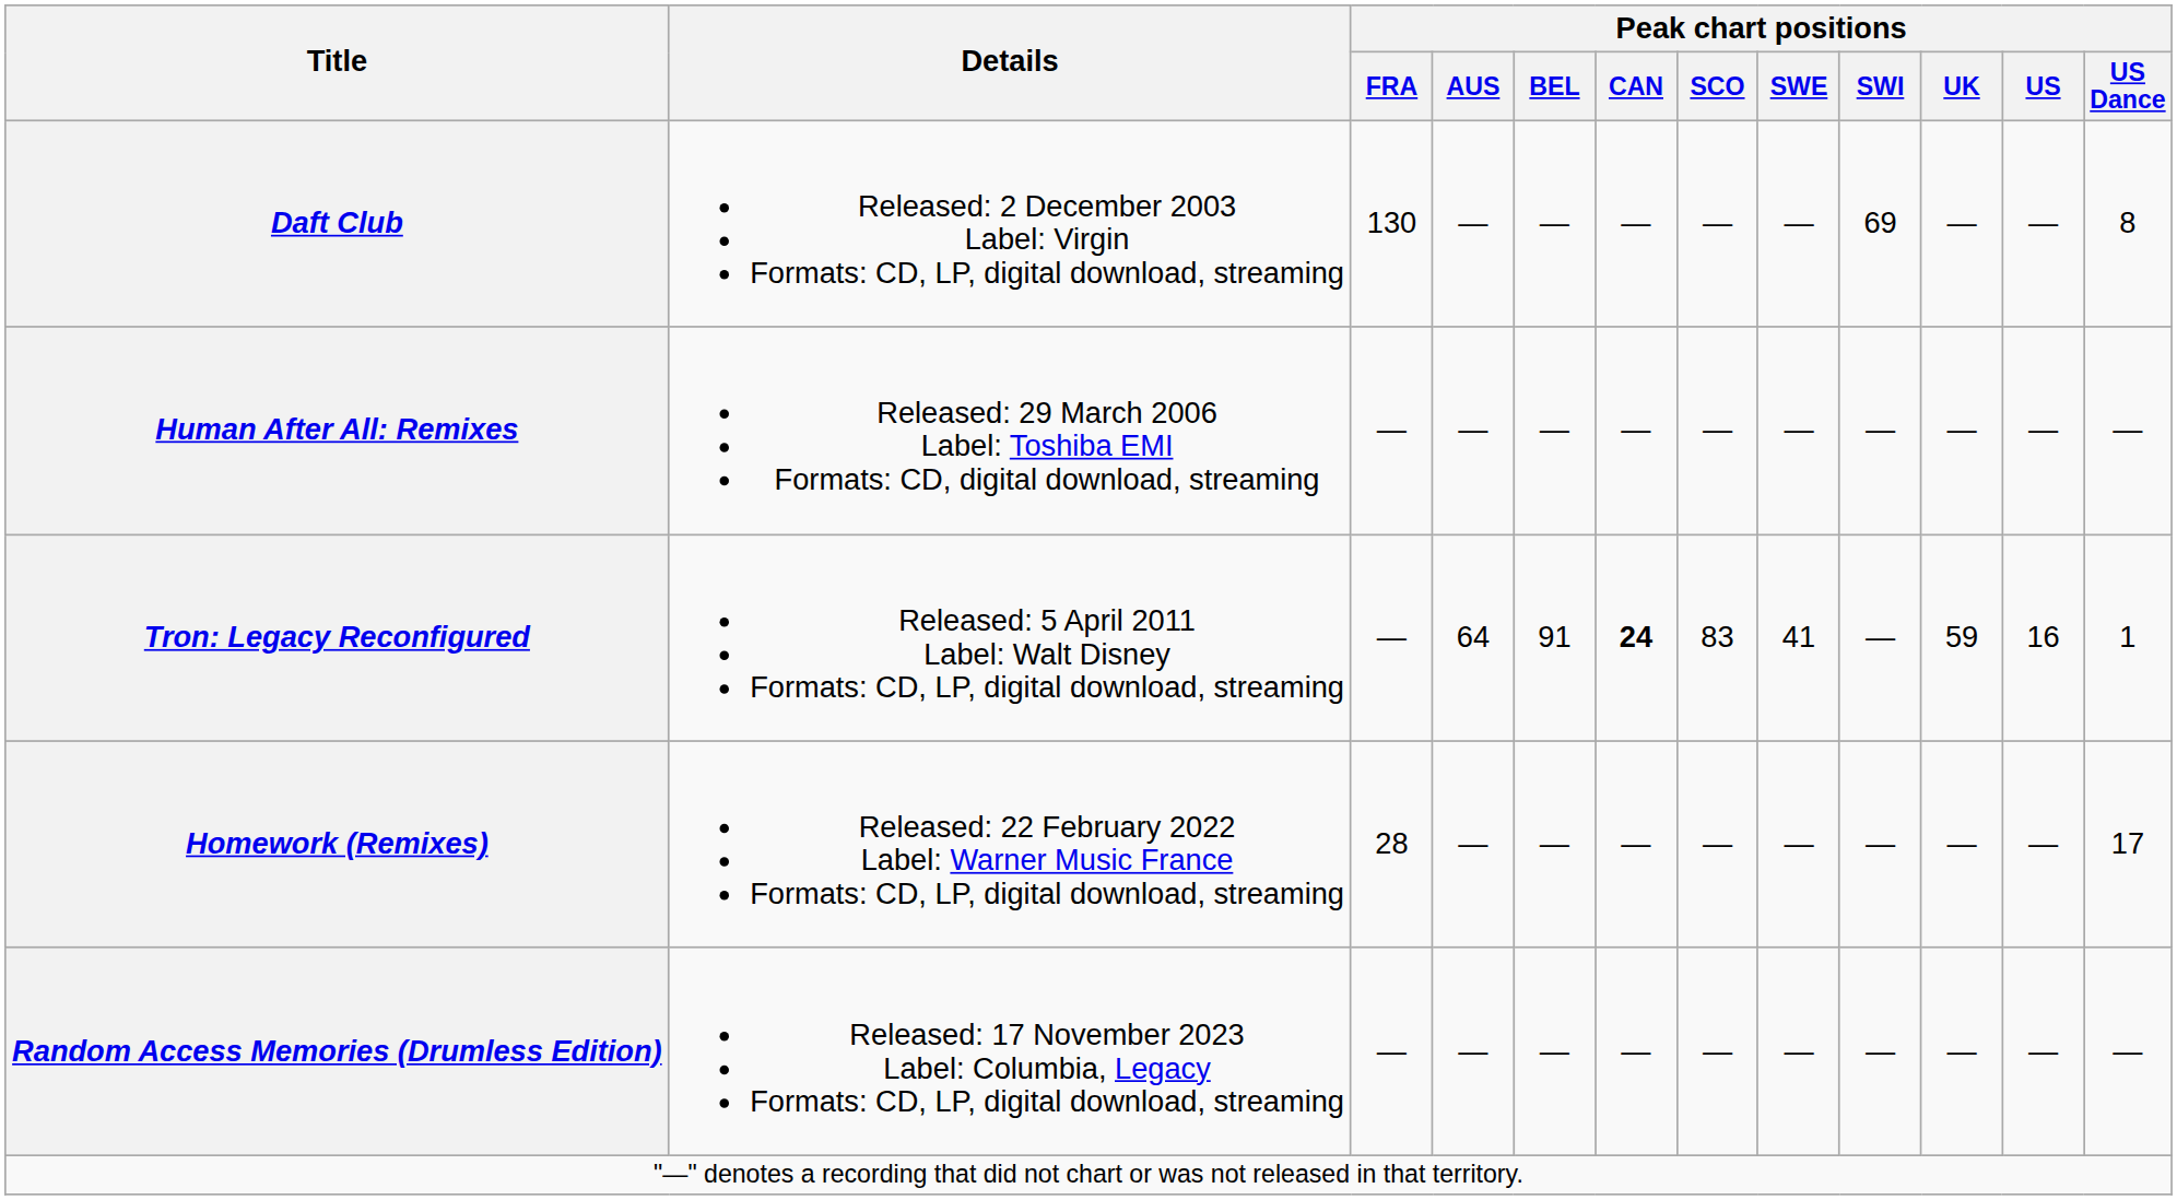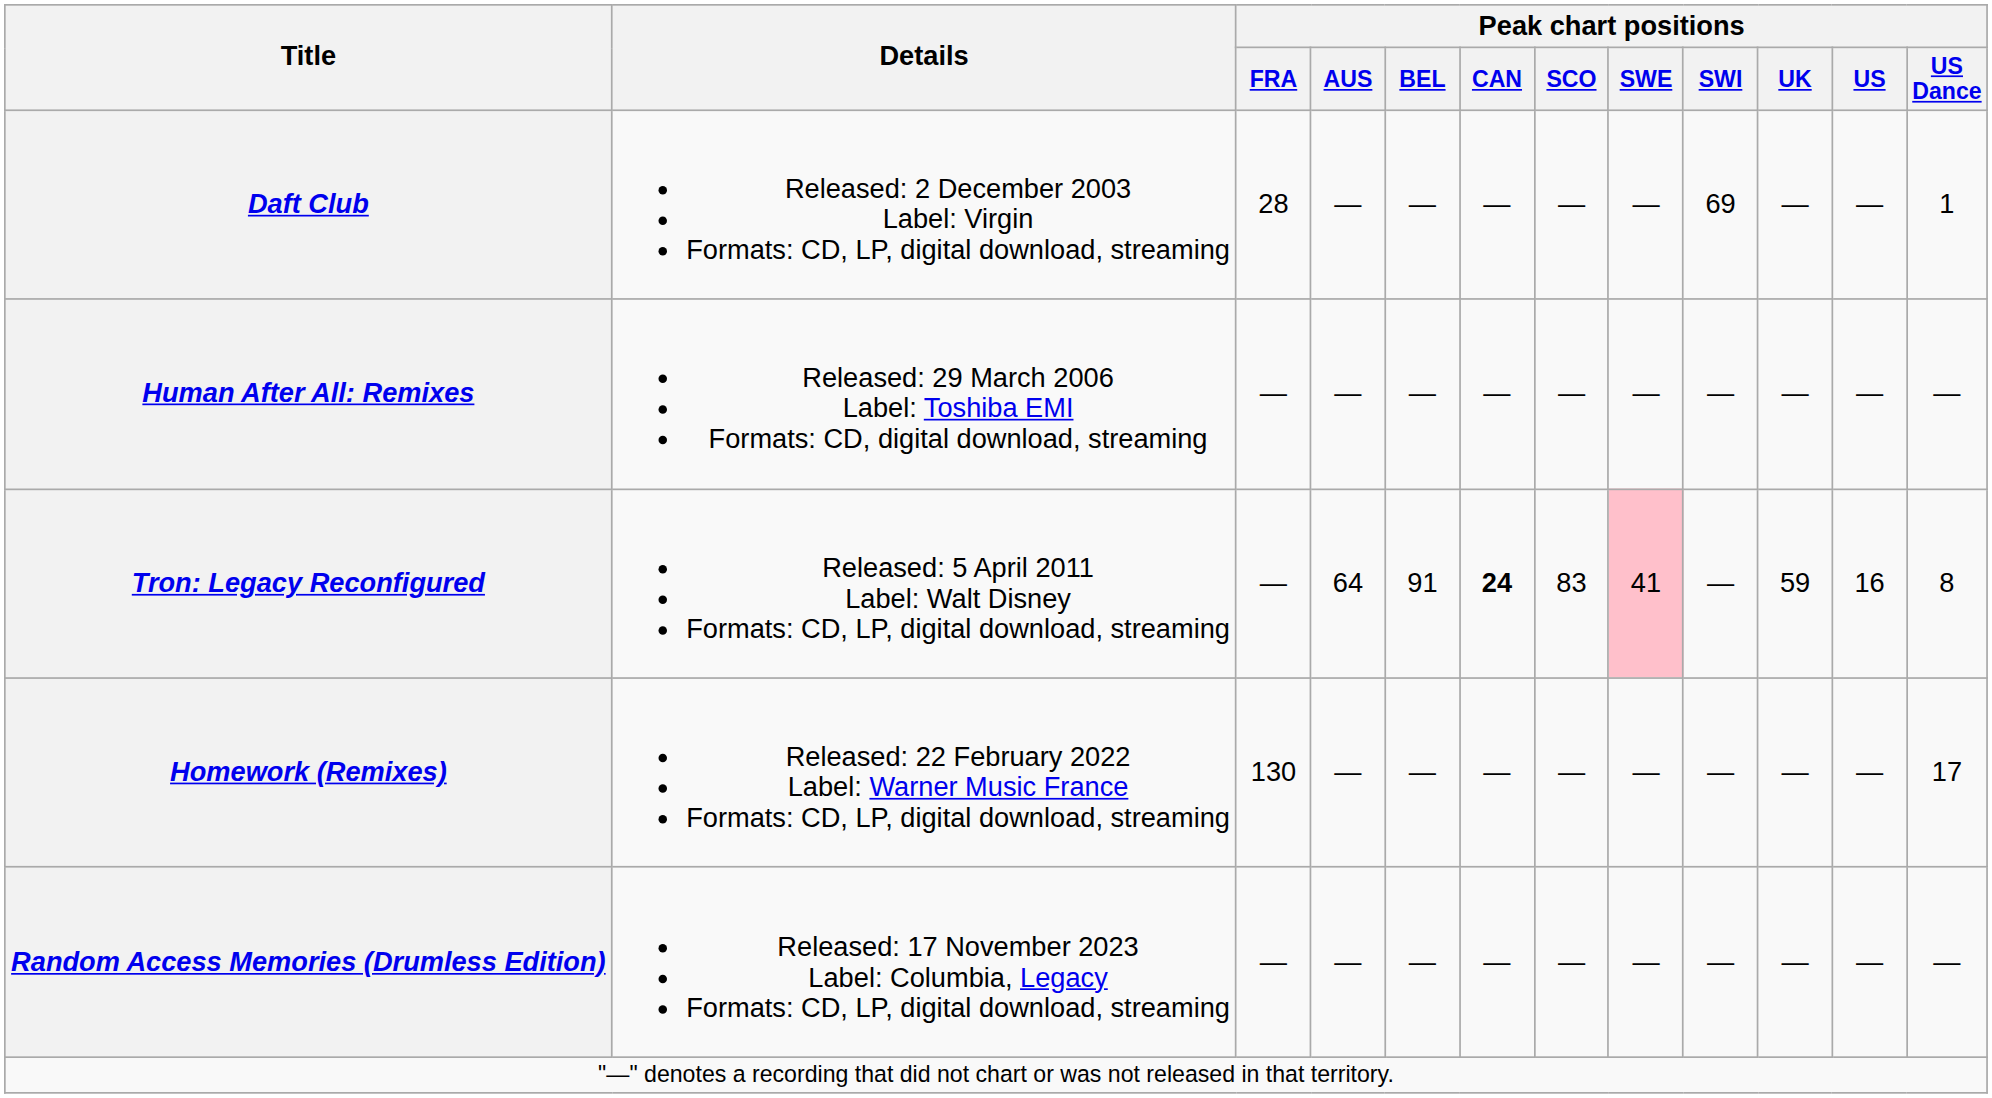Daft Club | Peak chart positions / FRA: 130 -> 28
Daft Club | Peak chart positions / US Dance: 8 -> 1
Tron: Legacy Reconfigured | Peak chart positions / SWE: no background -> pink background
Tron: Legacy Reconfigured | Peak chart positions / US Dance: 1 -> 8
Homework (Remixes) | Peak chart positions / FRA: 28 -> 130
